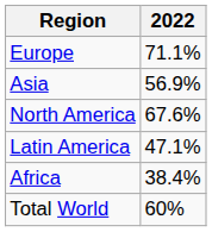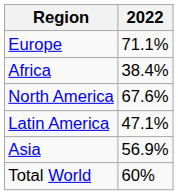rows swapped: Asia <-> Africa
